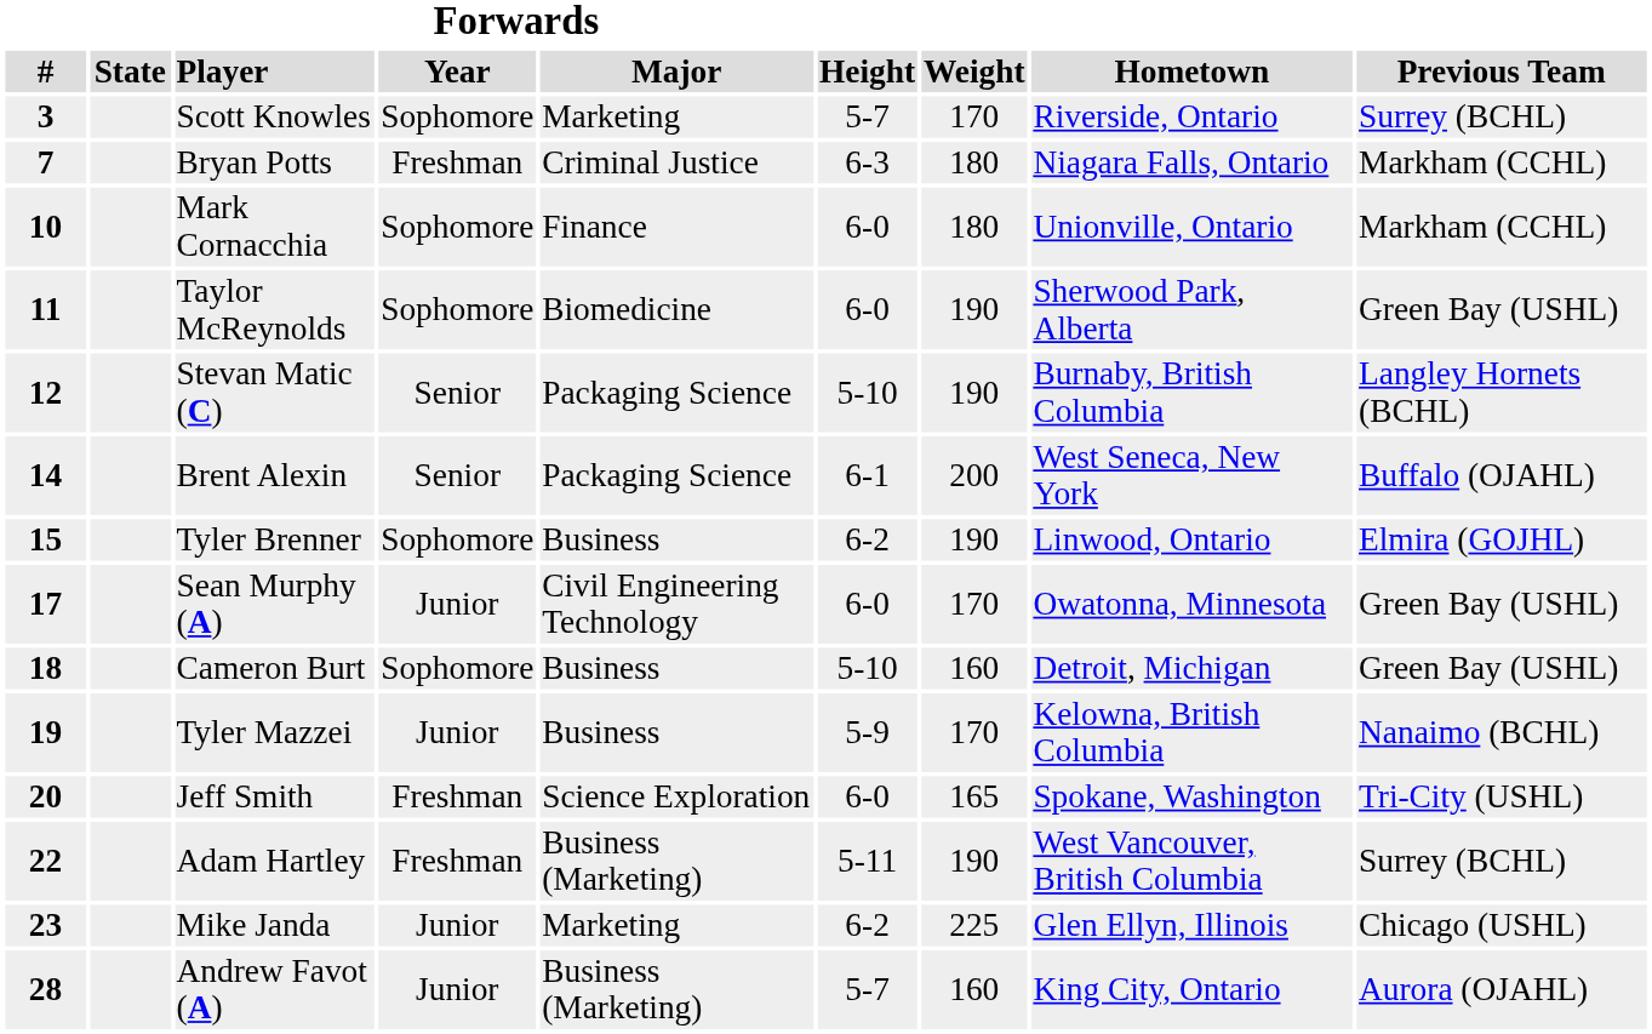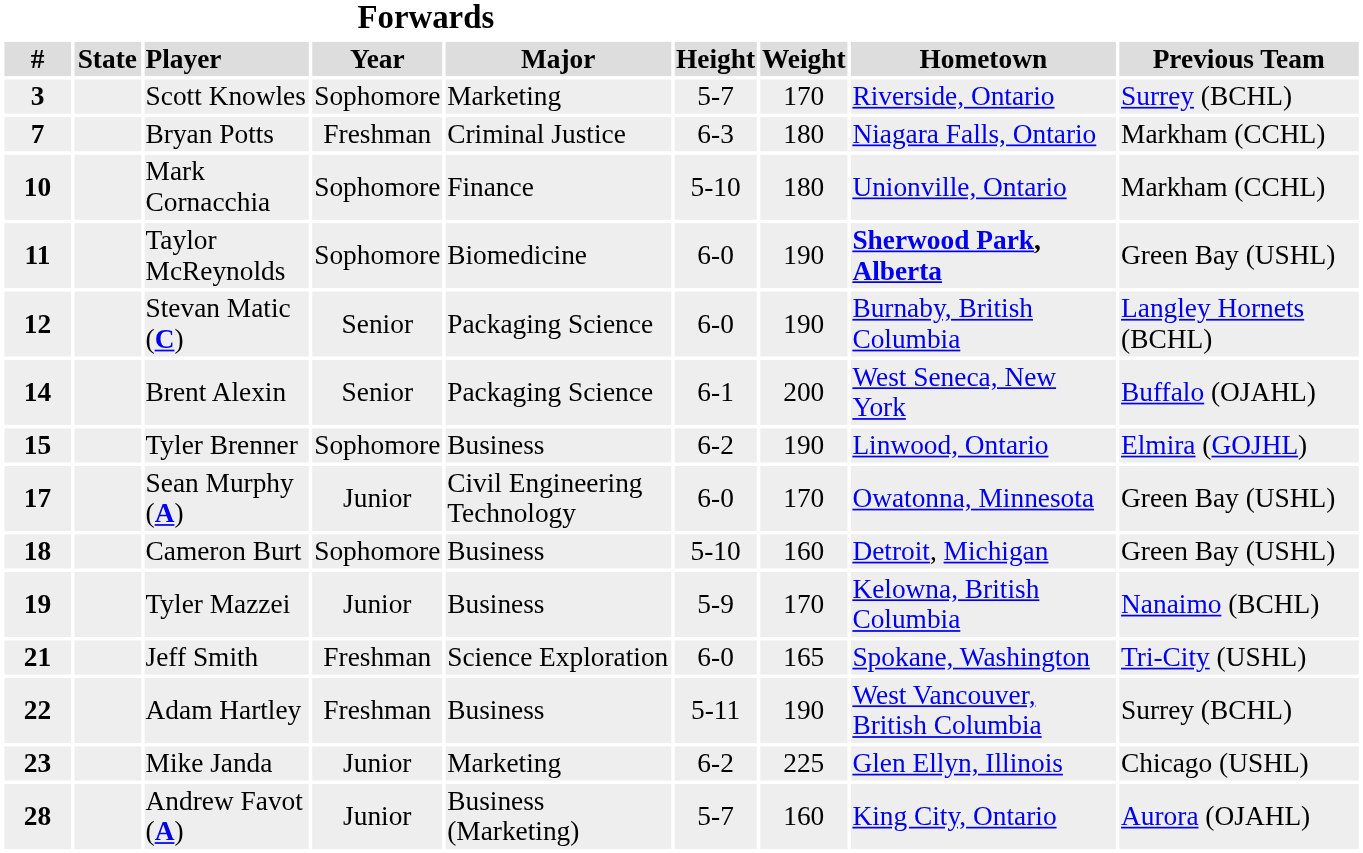Mark Cornacchia | Forwards / Height: 6-0 -> 5-10
Taylor McReynolds | Hometown: normal -> bold
Stevan Matic (C) | Forwards / Height: 5-10 -> 6-0
Jeff Smith | Forwards / #: 20 -> 21
Adam Hartley | Forwards / Major: Business (Marketing) -> Business
